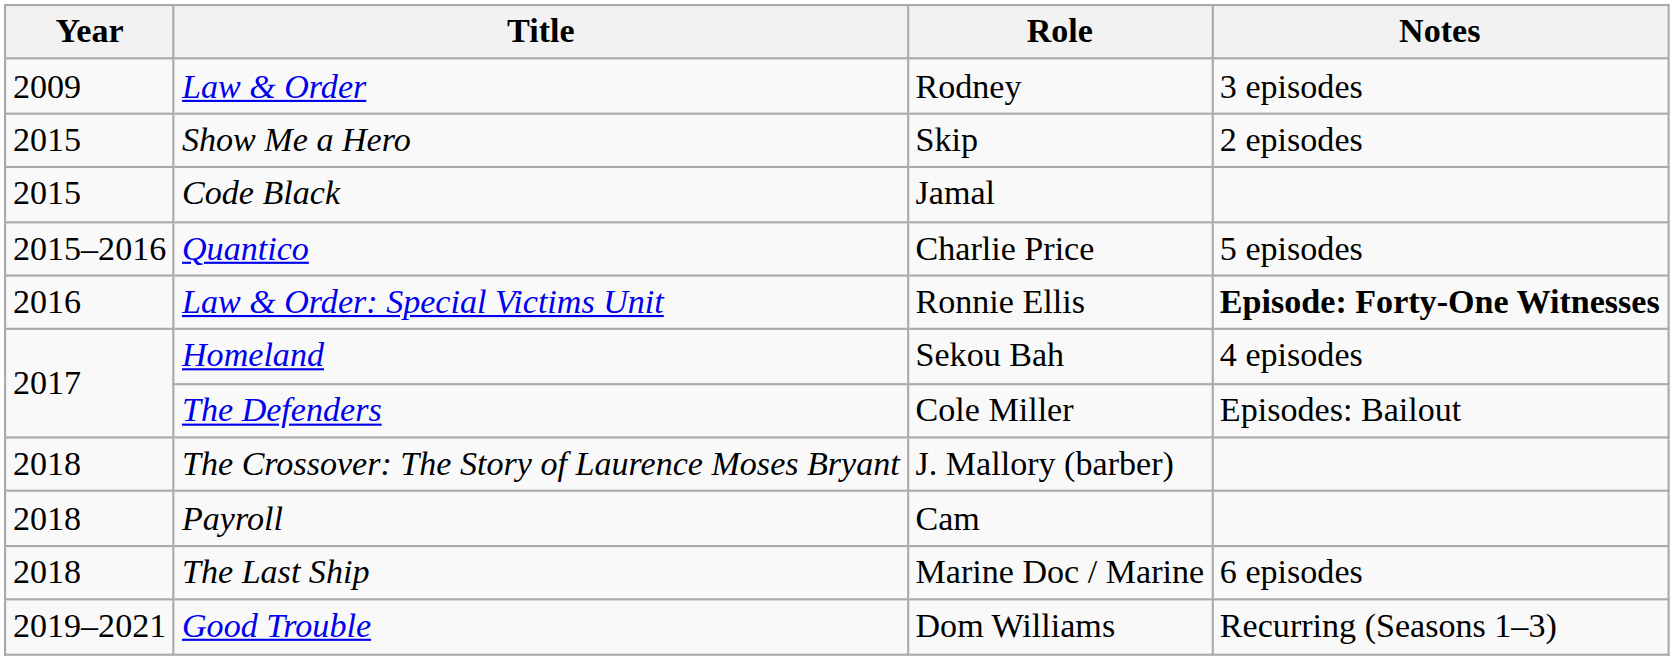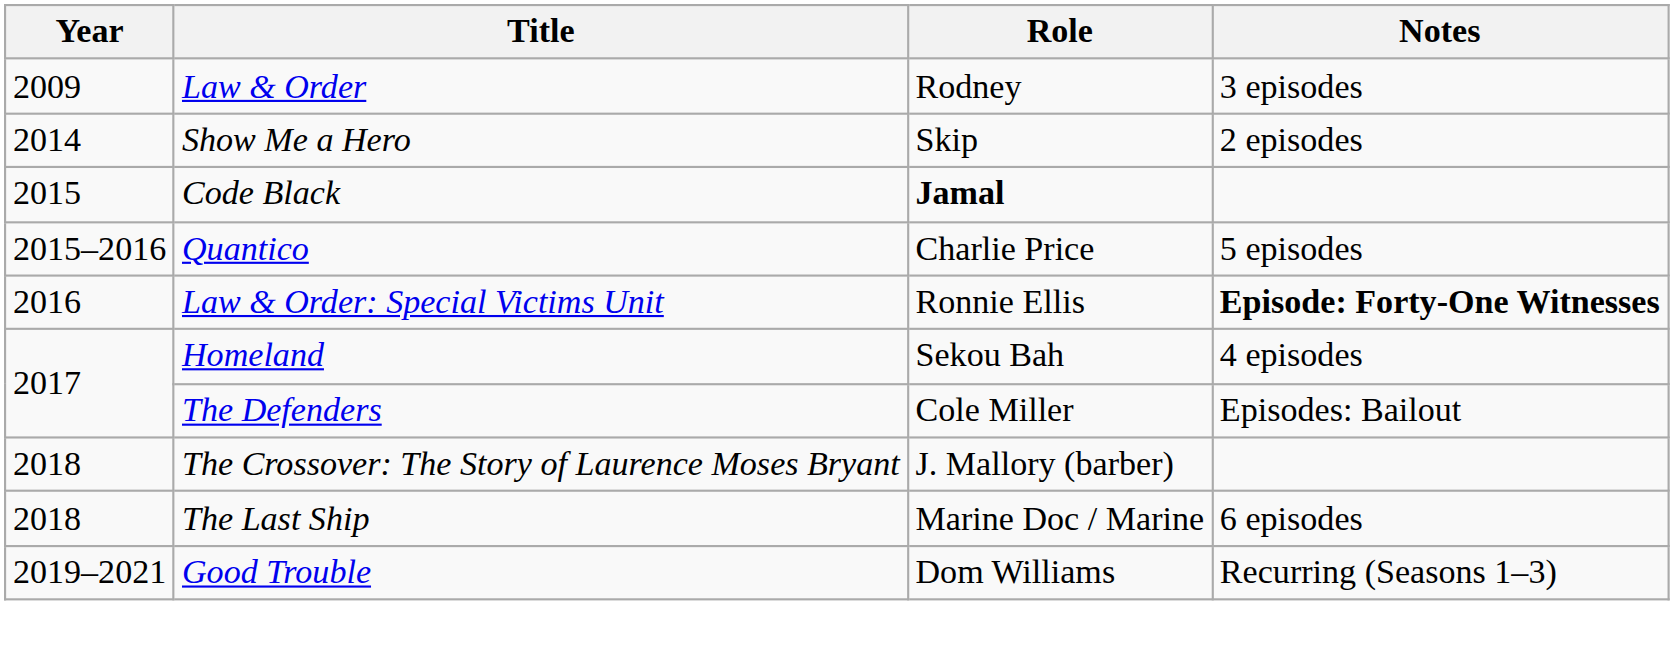Show Me a Hero | Year: 2015 -> 2014
Code Black | Role: normal -> bold
- row: 2018 | Payroll | Cam
